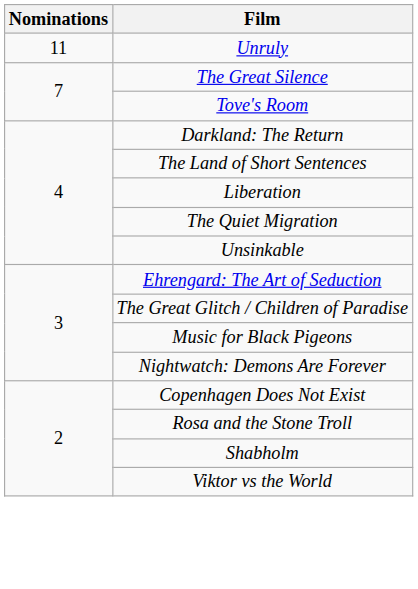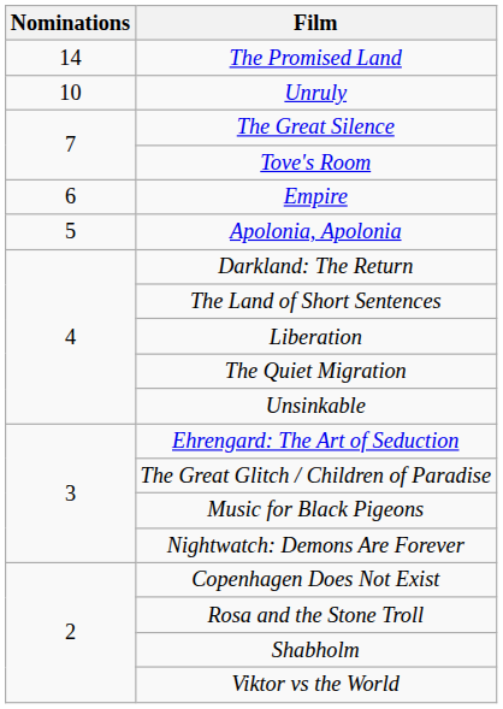+ row: 14 | The Promised Land
Unruly | Nominations: 11 -> 10
+ row: 6 | Empire
+ row: 5 | Apolonia, Apolonia
